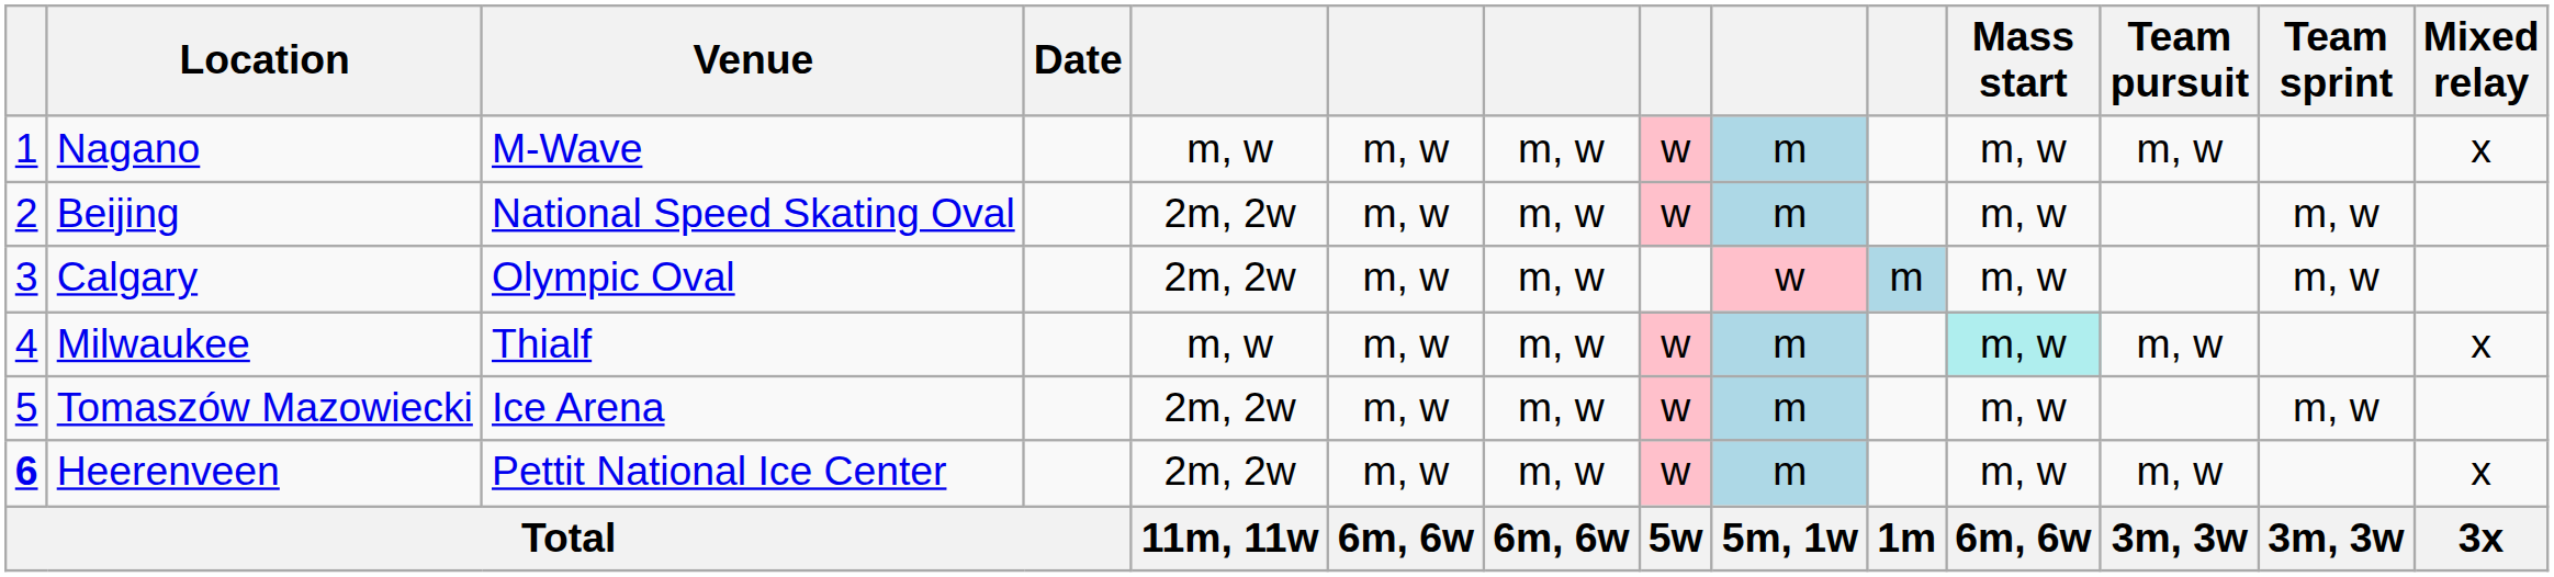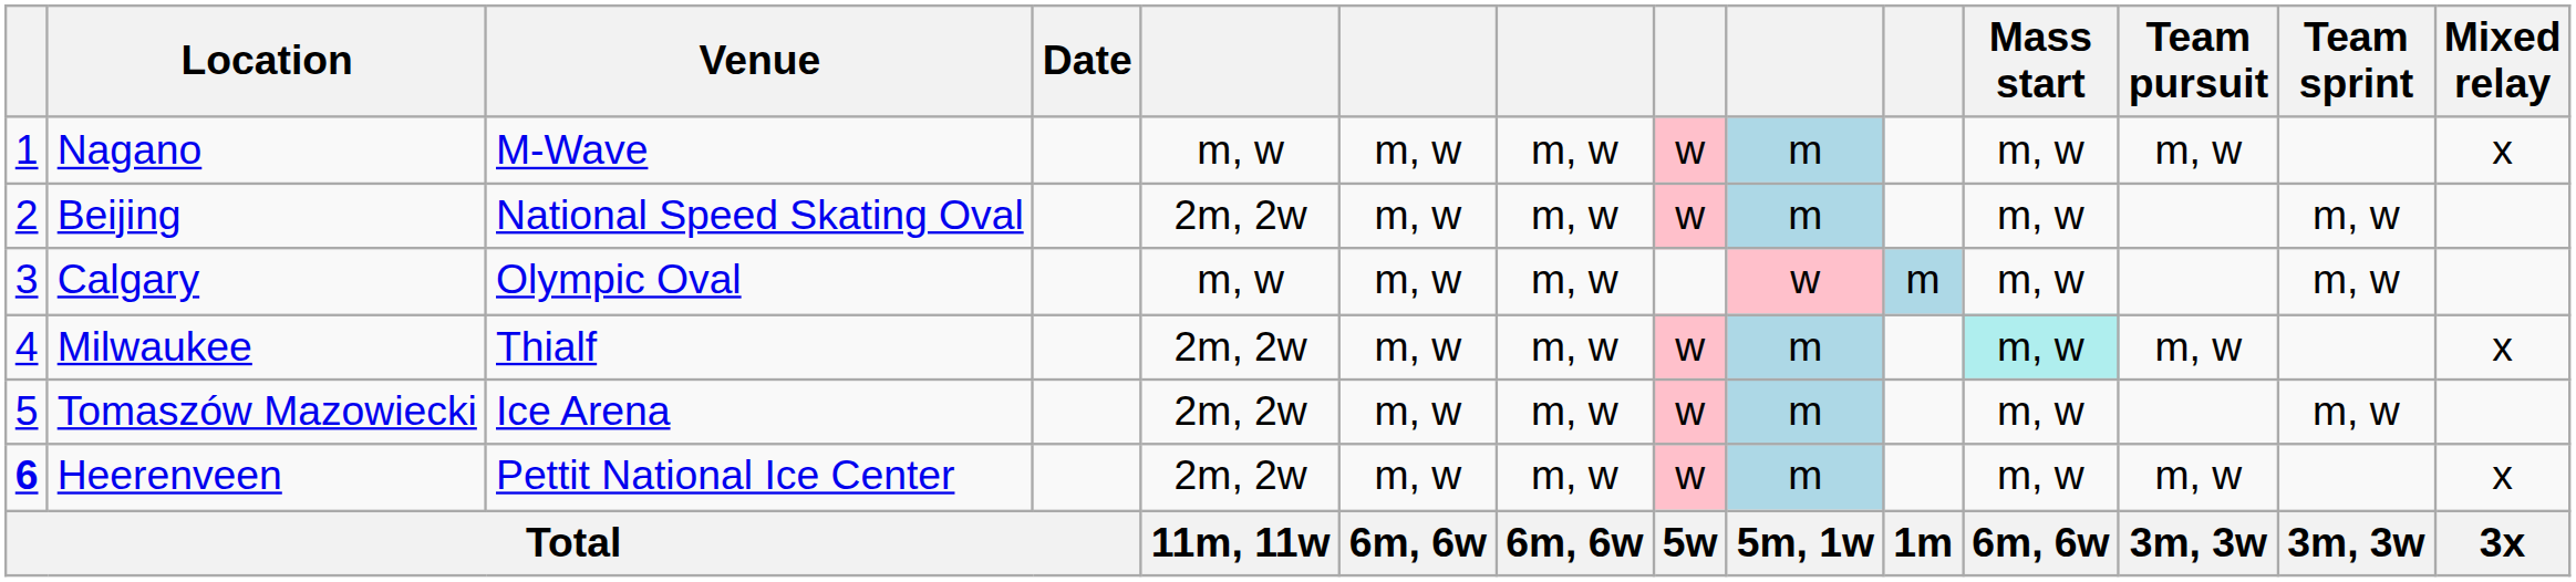Calgary | column 5: 2m, 2w -> m, w
Milwaukee | column 5: m, w -> 2m, 2w
